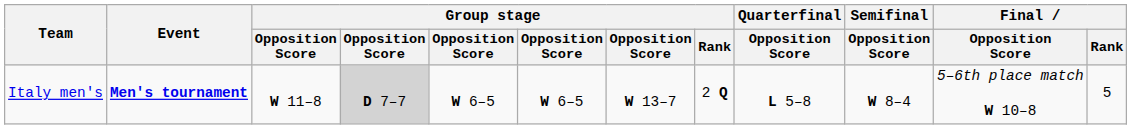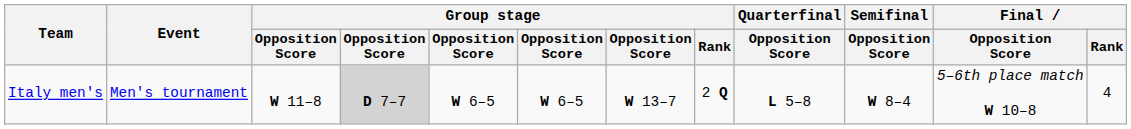Italy men's | Event: bold -> normal
Italy men's | Final / Rank: 5 -> 4
